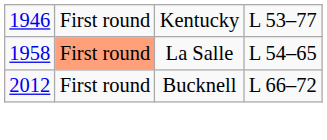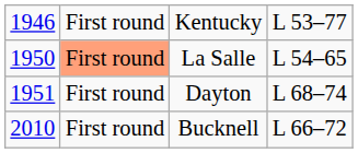La Salle | column 1: 1958 -> 1950
+ row: 1951 | First round | Dayton | L 68–74
Bucknell | column 1: 2012 -> 2010
